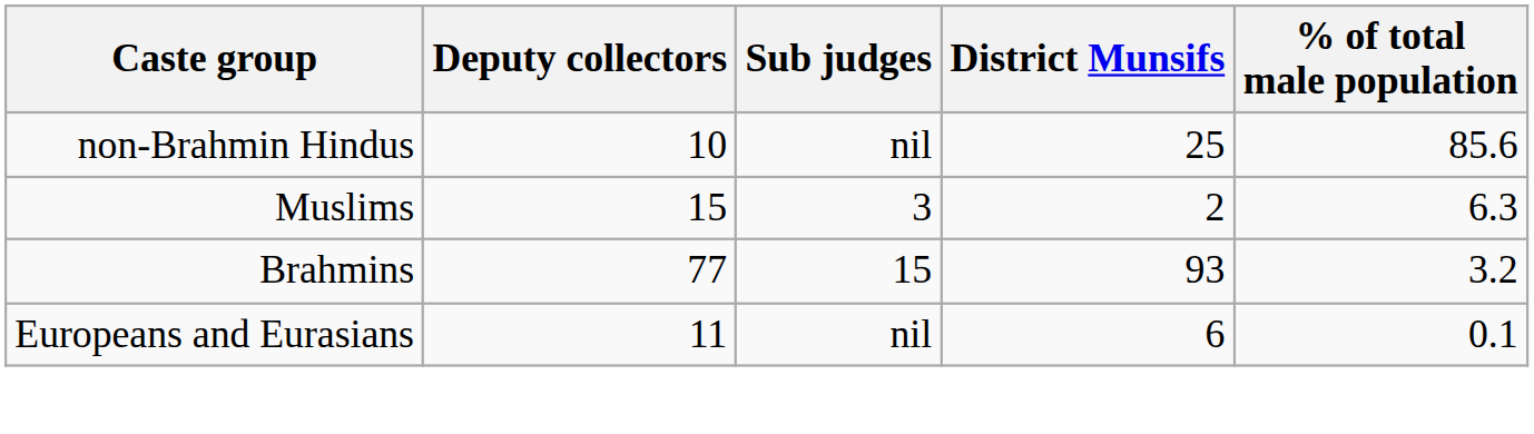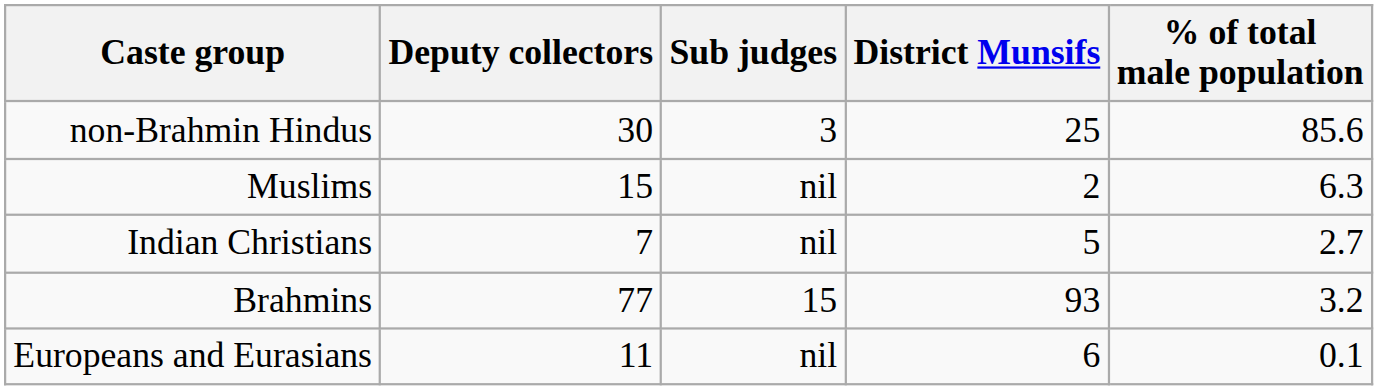non-Brahmin Hindus | Deputy collectors: 10 -> 30
non-Brahmin Hindus | Sub judges: nil -> 3
Muslims | Sub judges: 3 -> nil
+ row: Indian Christians | 7 | nil | 5 | 2.7
